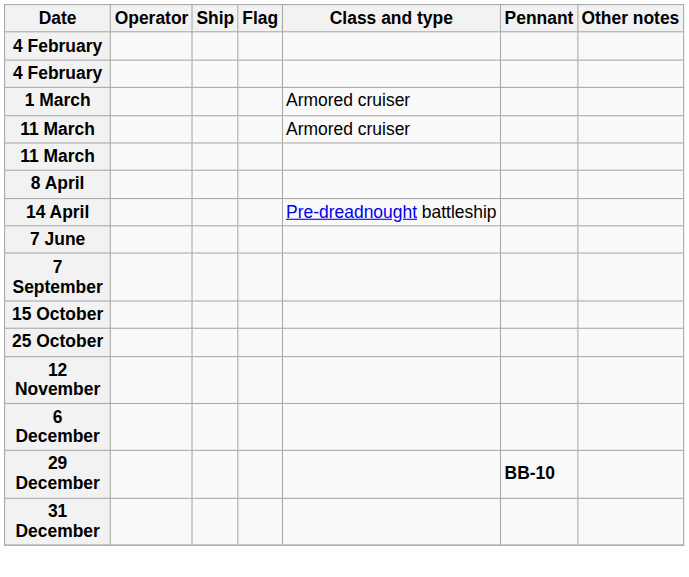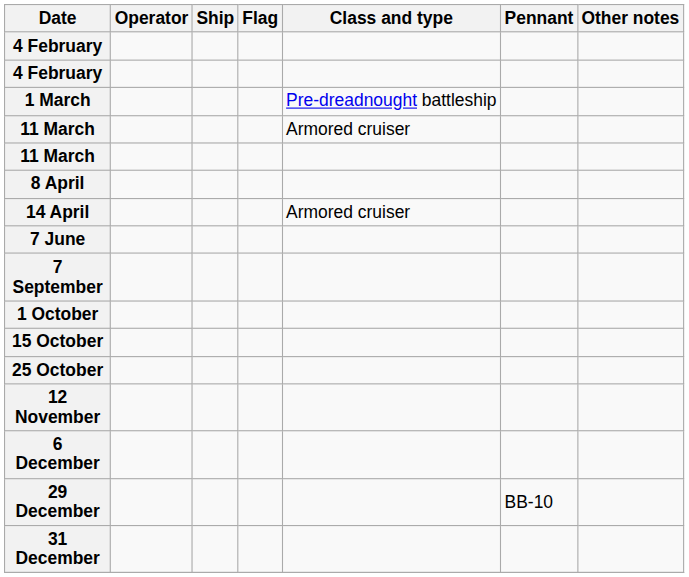1 March | Class and type: Armored cruiser -> Pre-dreadnought battleship
14 April | Class and type: Pre-dreadnought battleship -> Armored cruiser
+ row: 1 October
29 December | Pennant: bold -> normal
